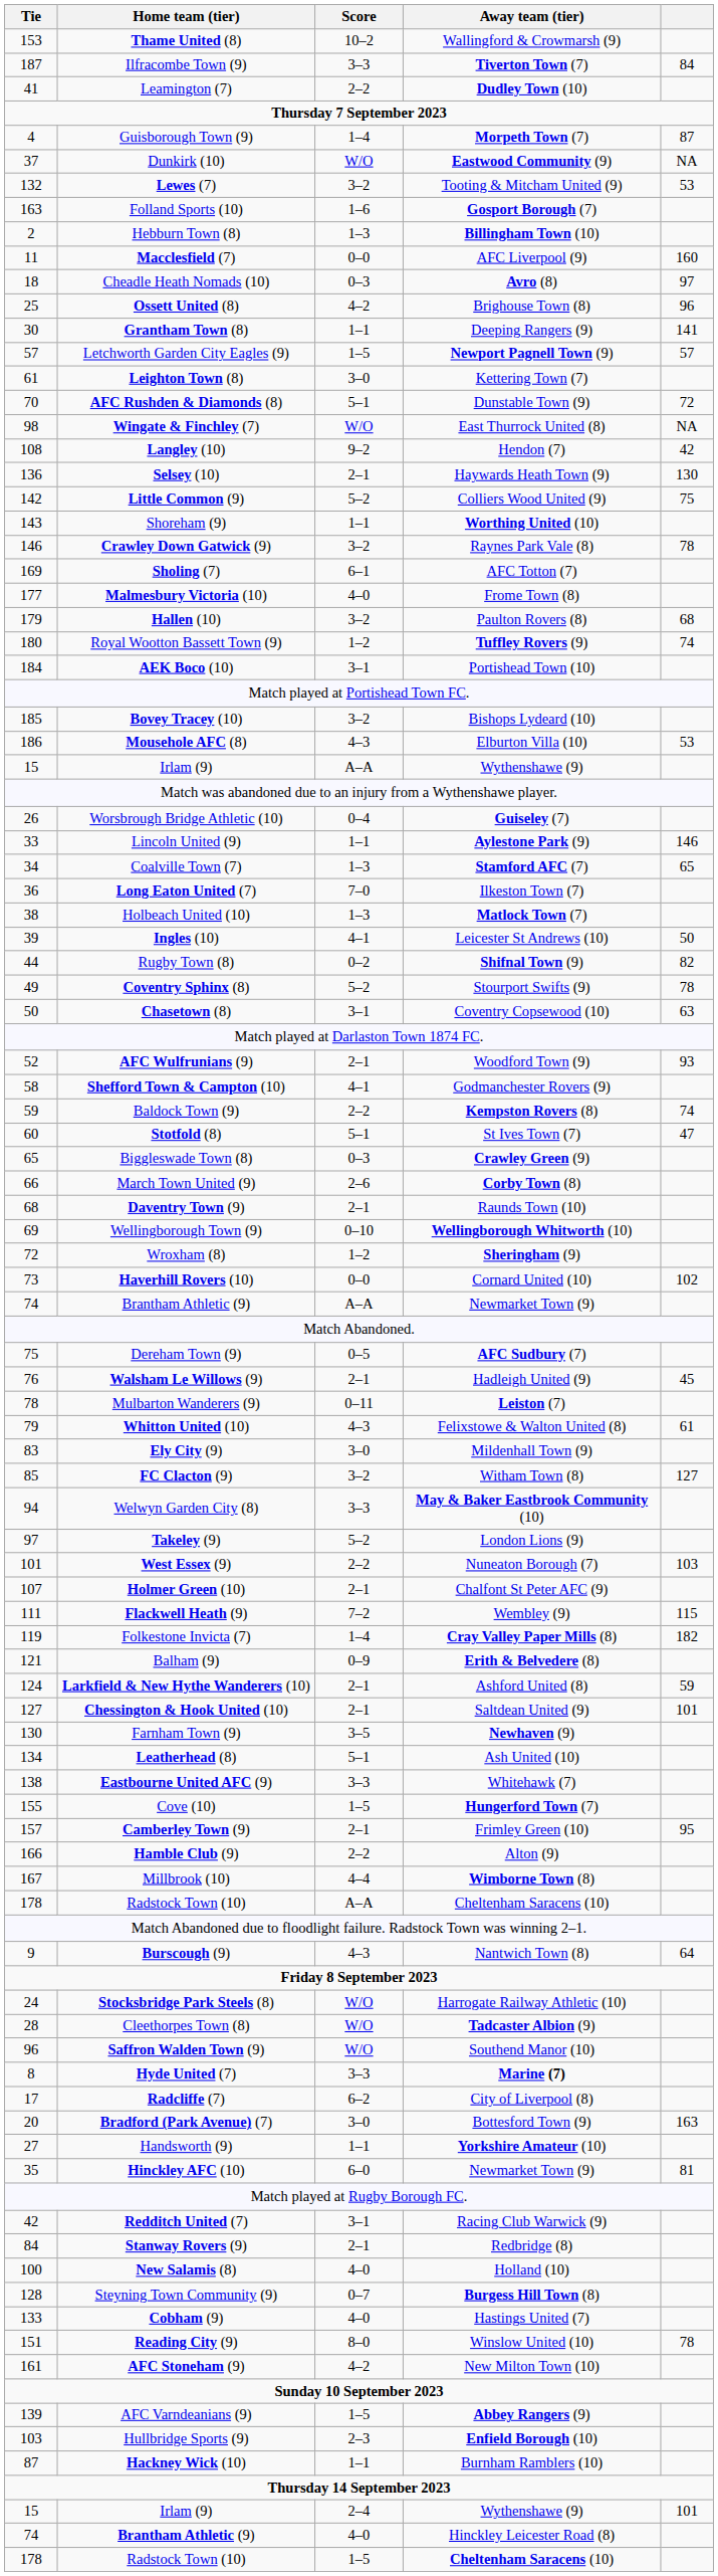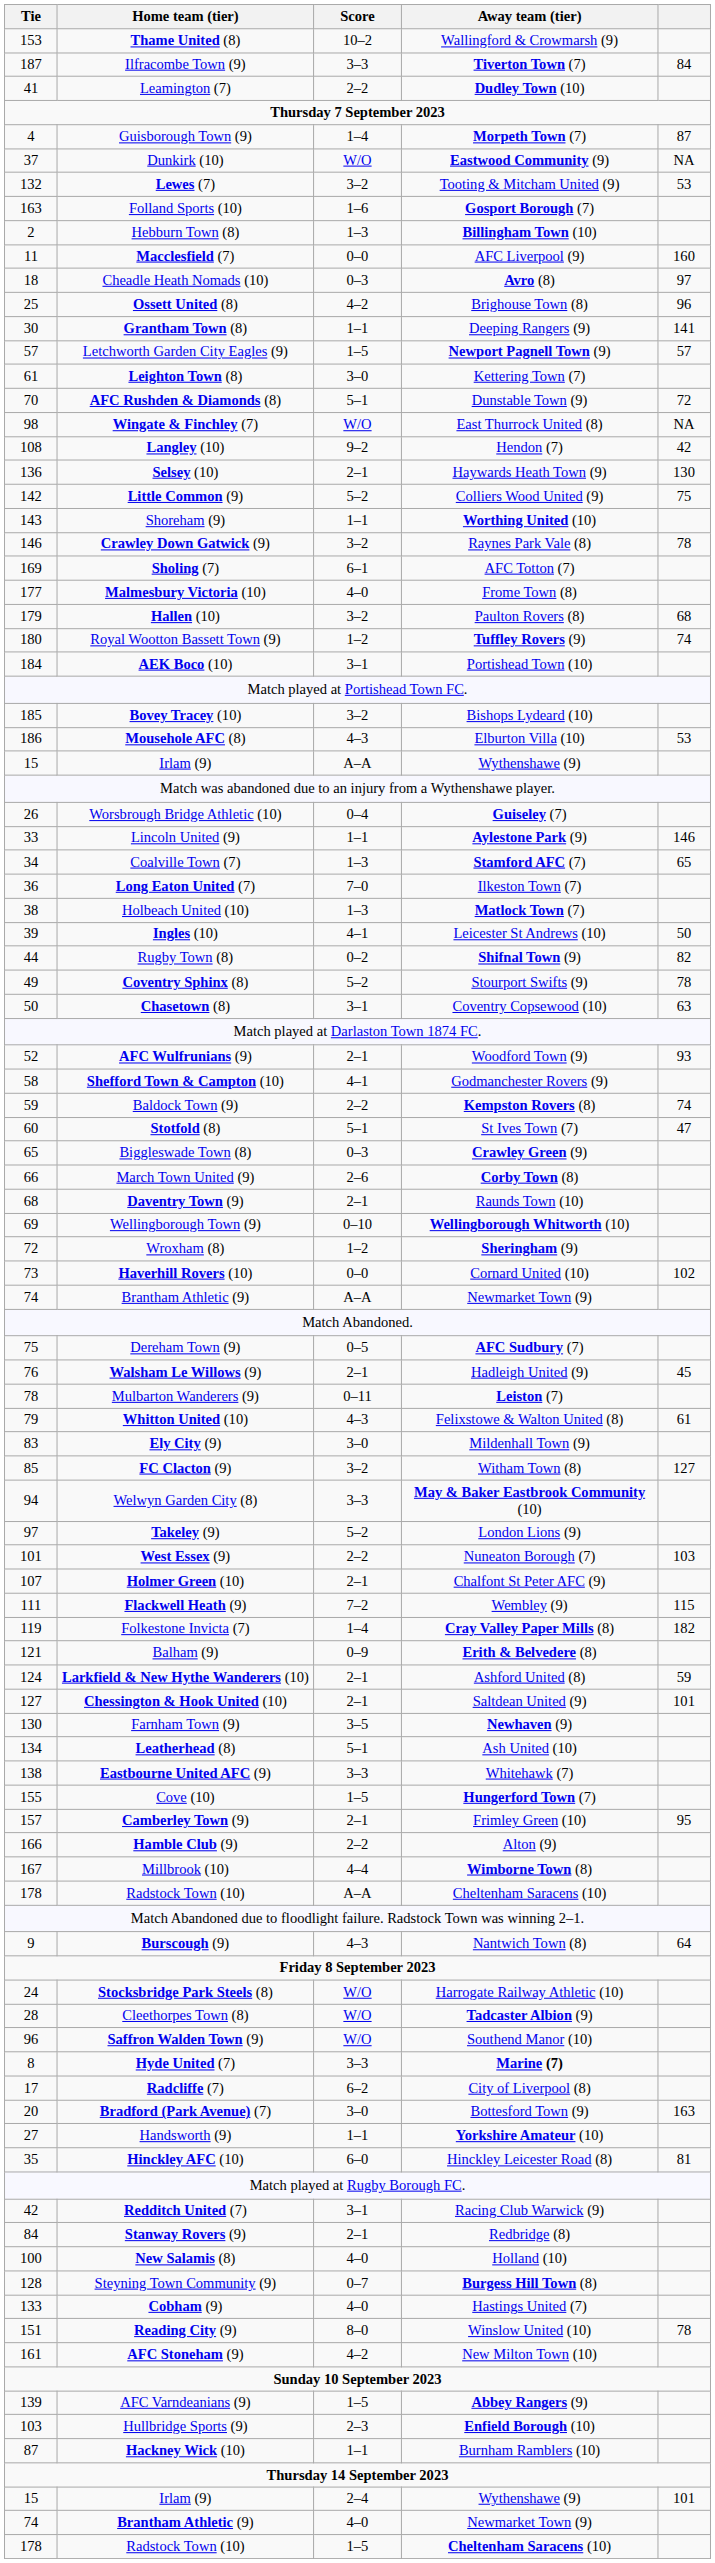Hinckley AFC (10) | Away team (tier): Newmarket Town (9) -> Hinckley Leicester Road (8)
Brantham Athletic (9) / 4–0 | Away team (tier): Hinckley Leicester Road (8) -> Newmarket Town (9)
